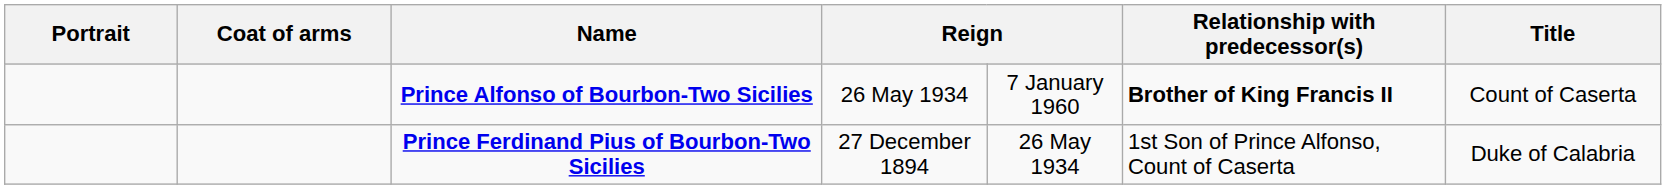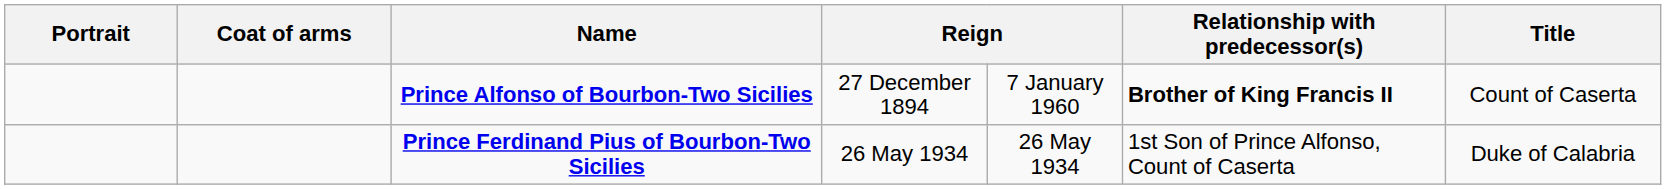Prince Alfonso of Bourbon-Two Sicilies | column 4: 26 May 1934 -> 27 December 1894
Prince Ferdinand Pius of Bourbon-Two Sicilies | column 4: 27 December 1894 -> 26 May 1934
